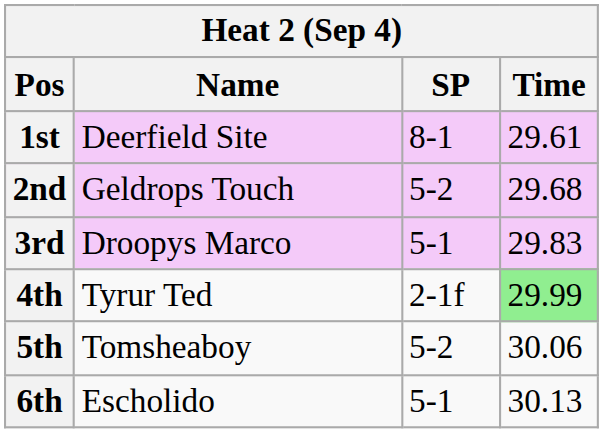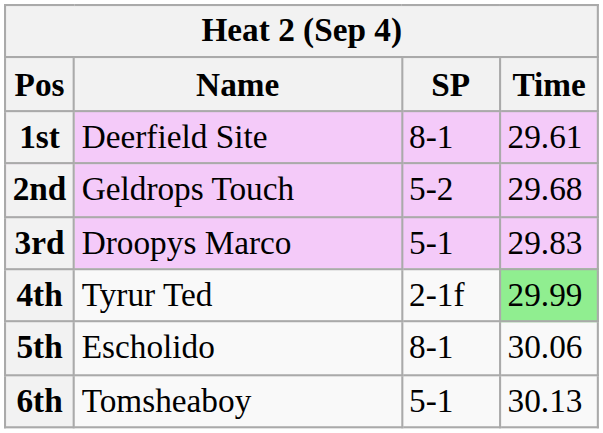5th | Name: Tomsheaboy -> Escholido
5th | SP: 5-2 -> 8-1
6th | Name: Escholido -> Tomsheaboy
